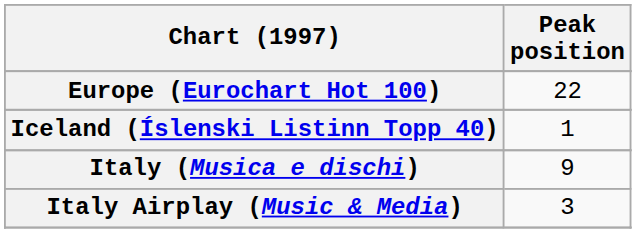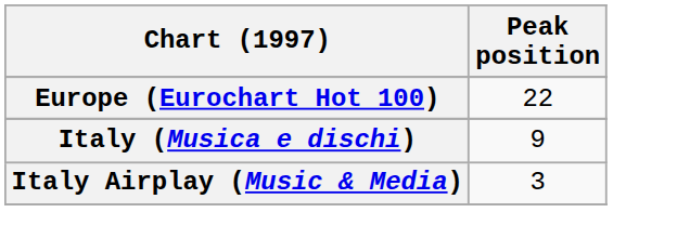- row: Iceland (Íslenski Listinn Topp 40) | 1
